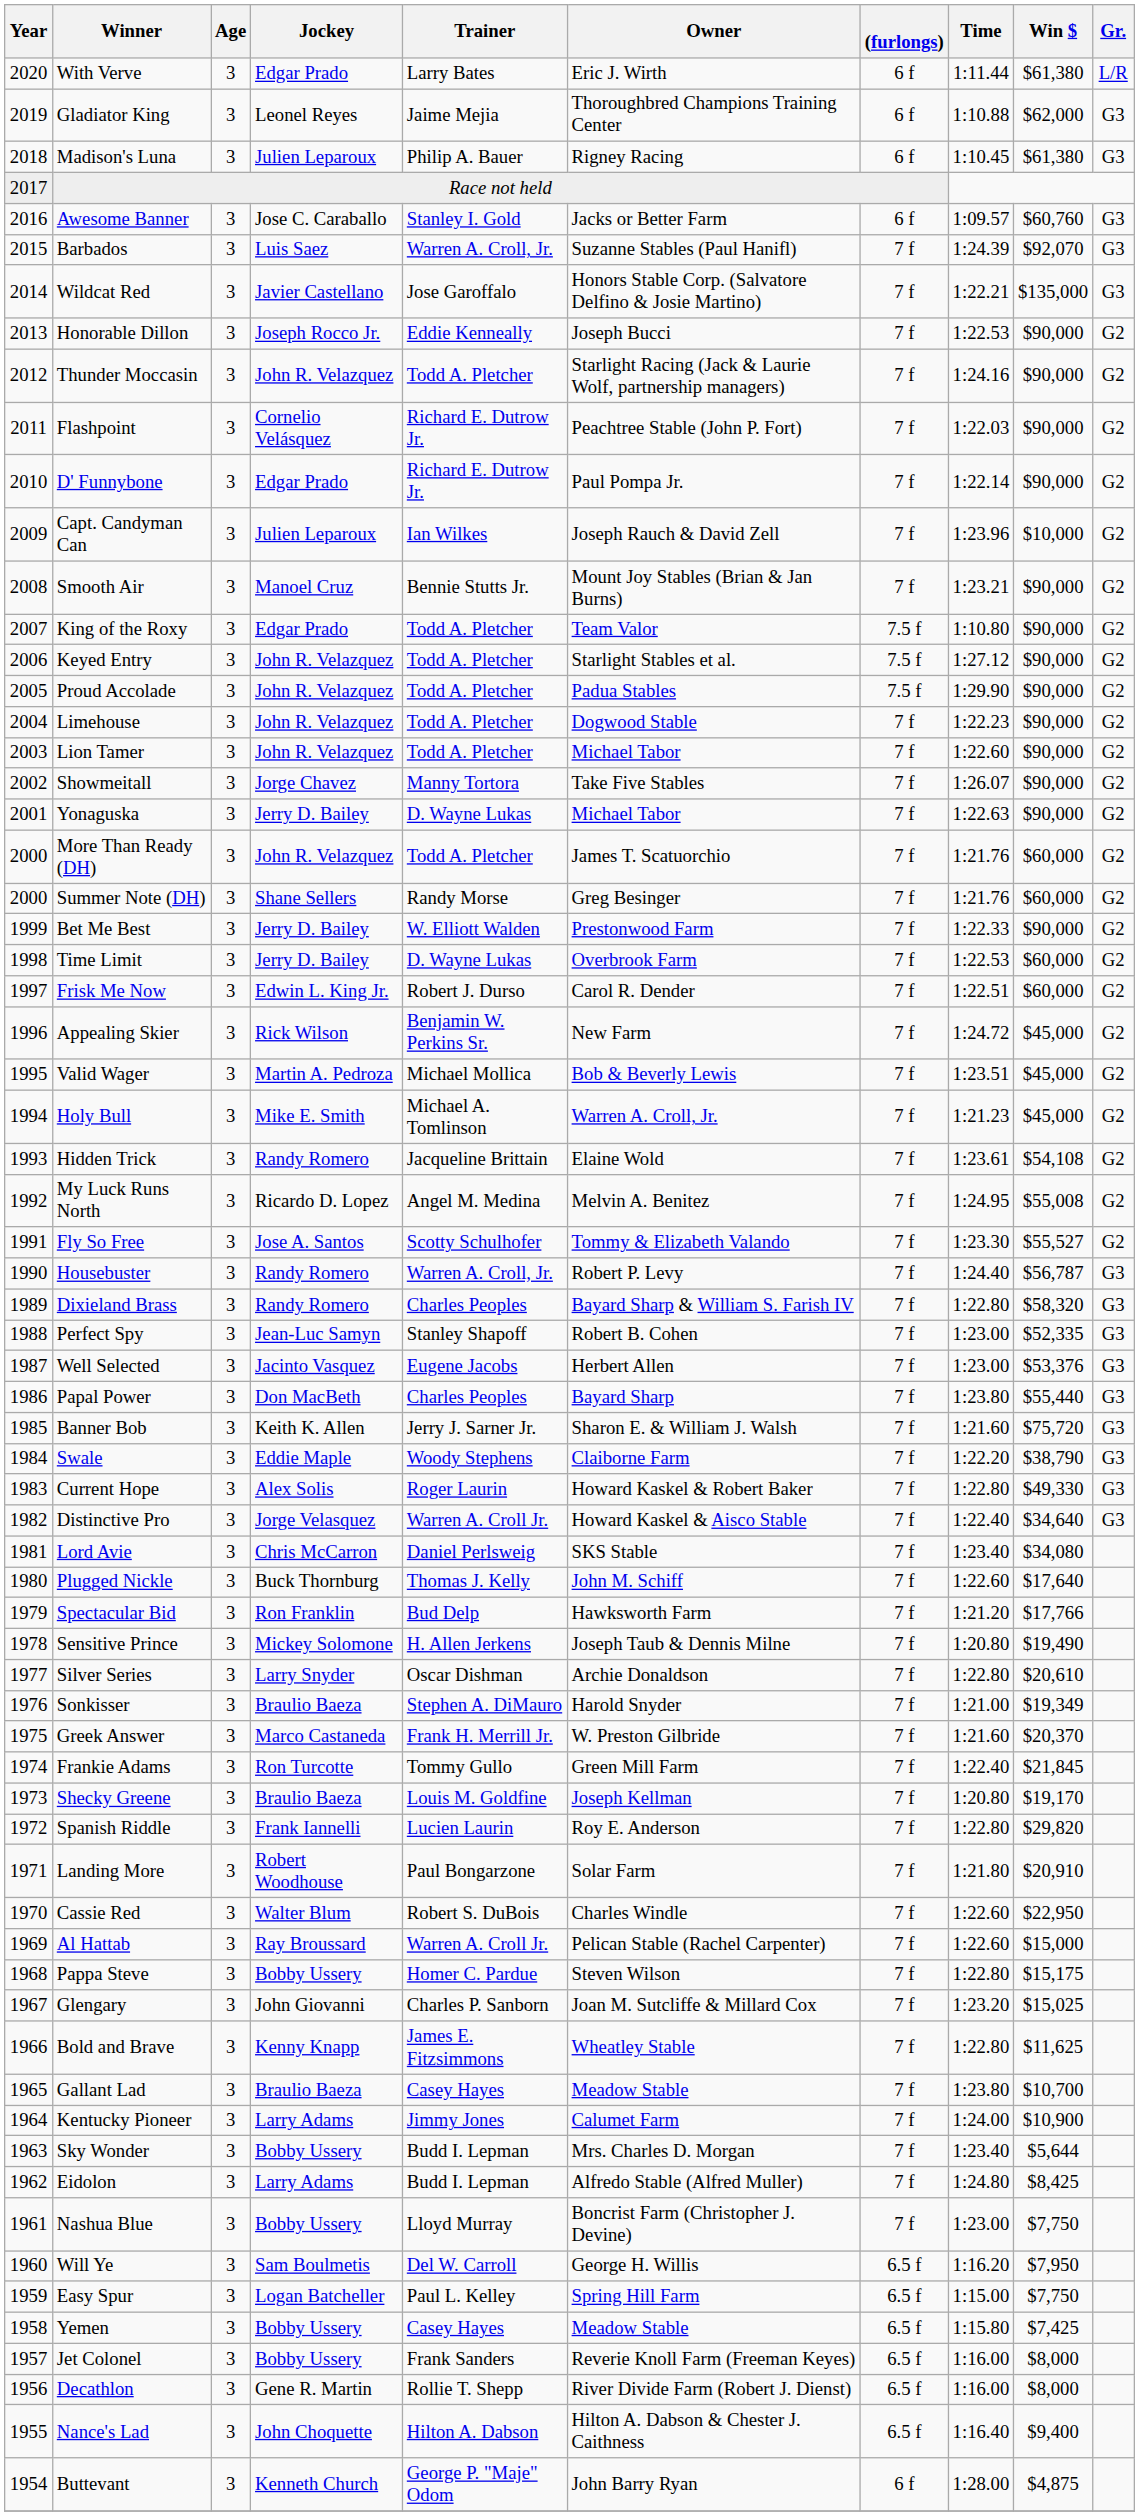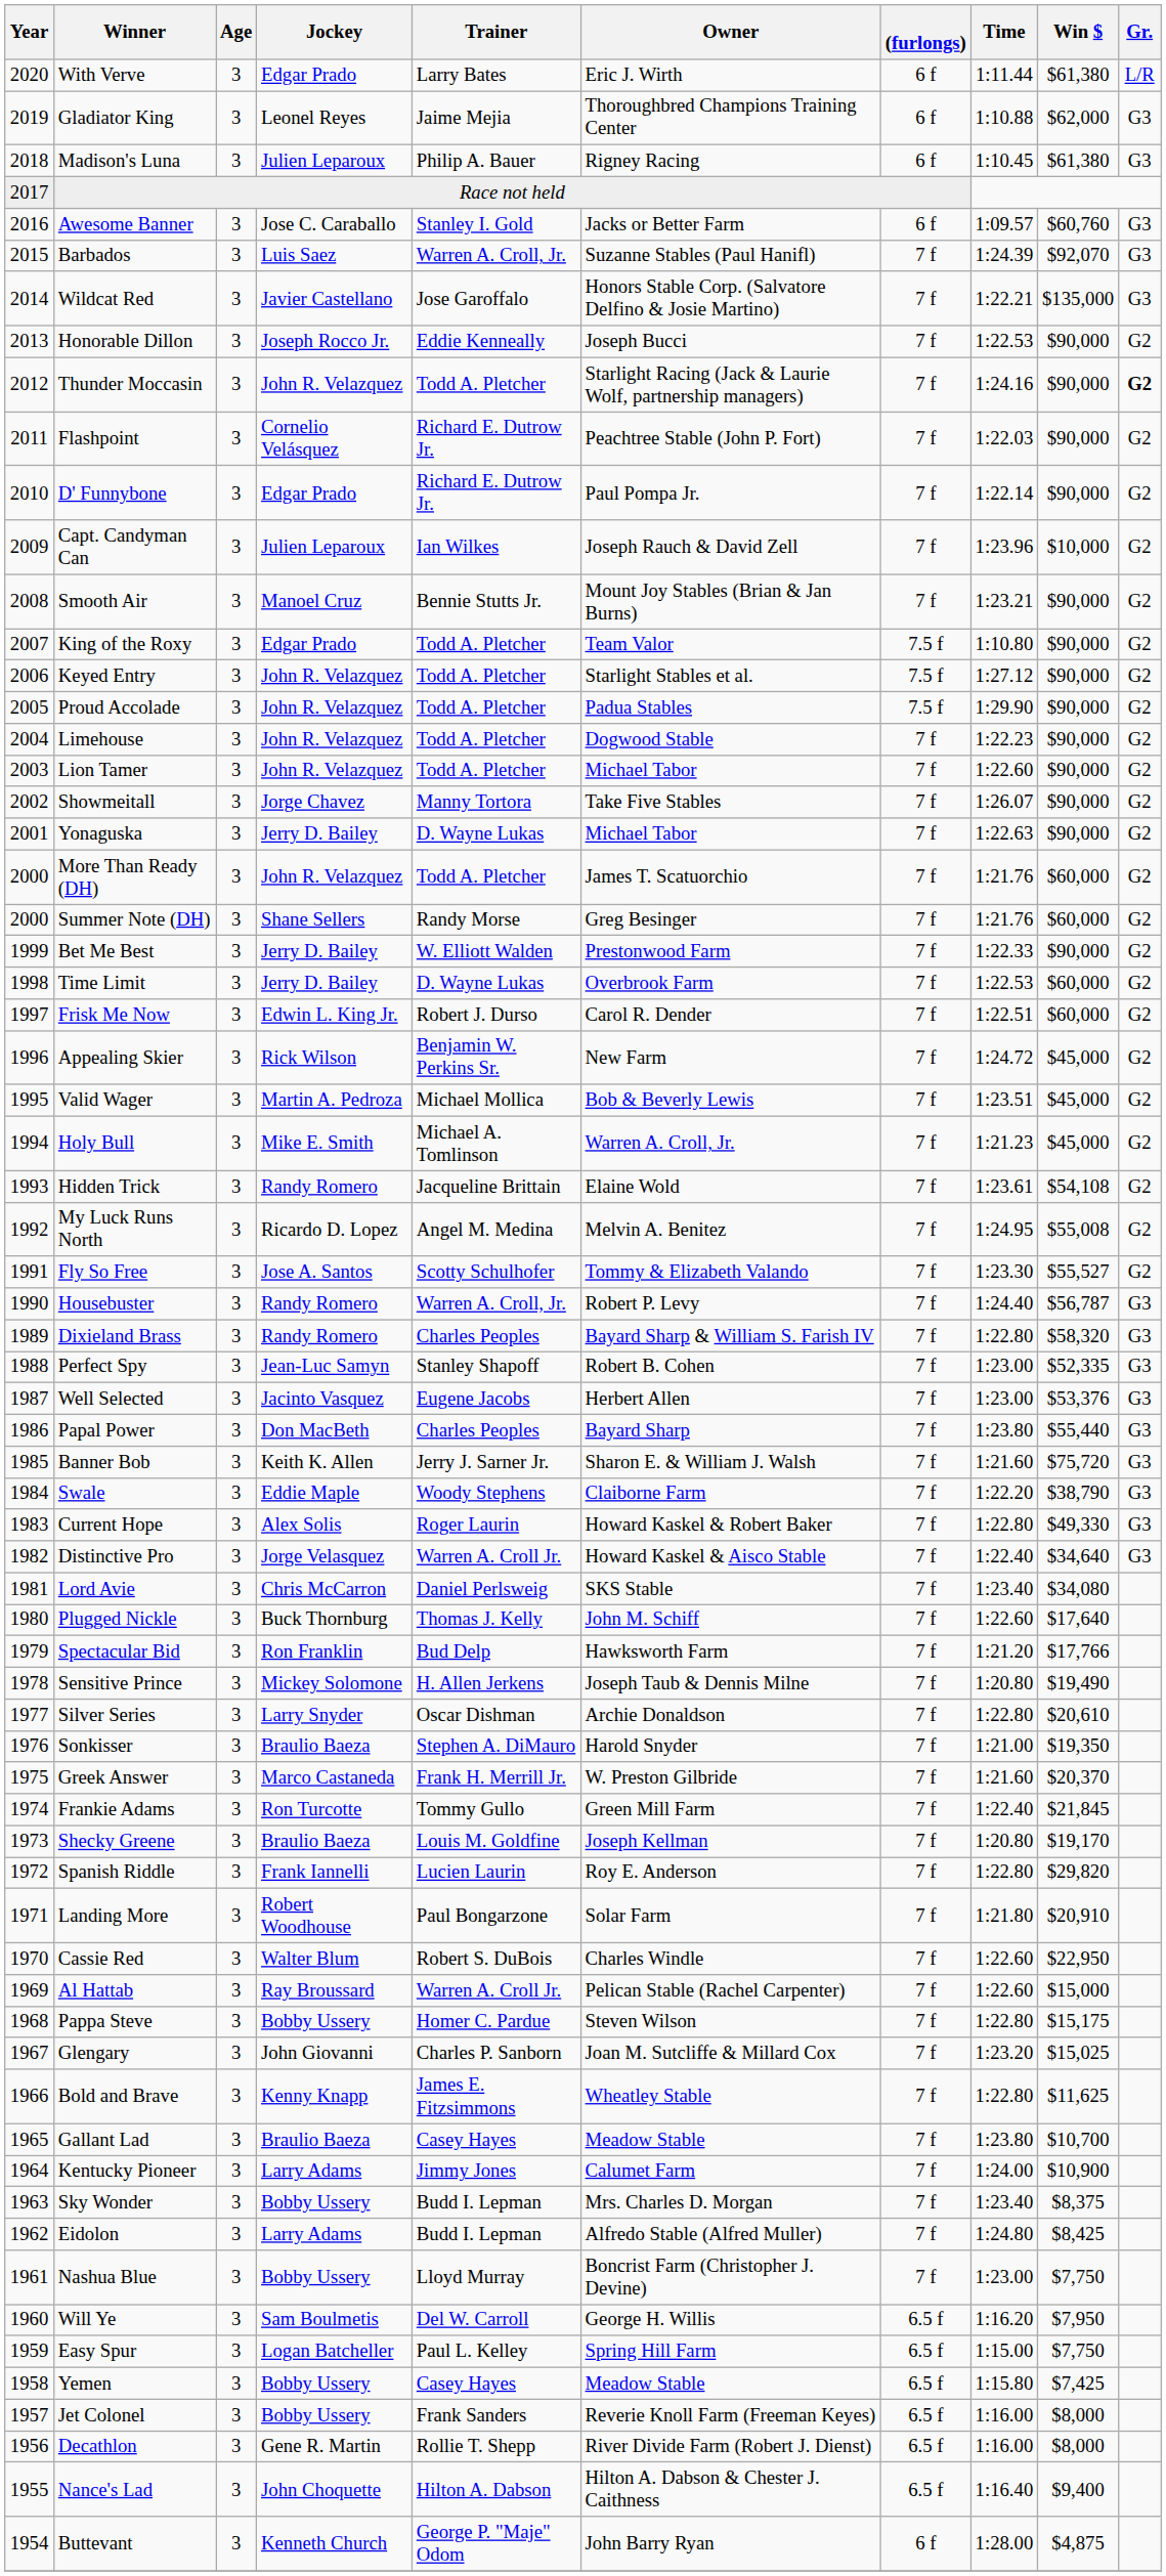Thunder Moccasin | Gr.: normal -> bold
Sonkisser | Win $: $19,349 -> $19,350
Sky Wonder | Win $: $5,644 -> $8,375
